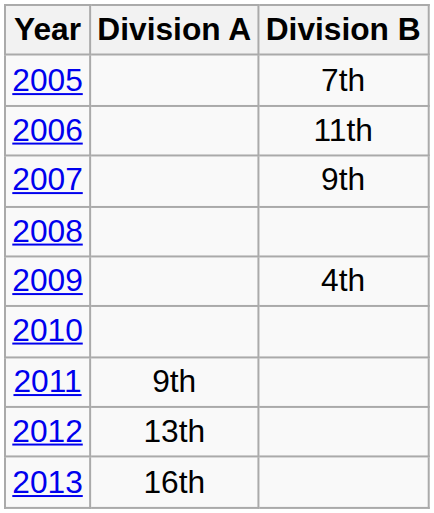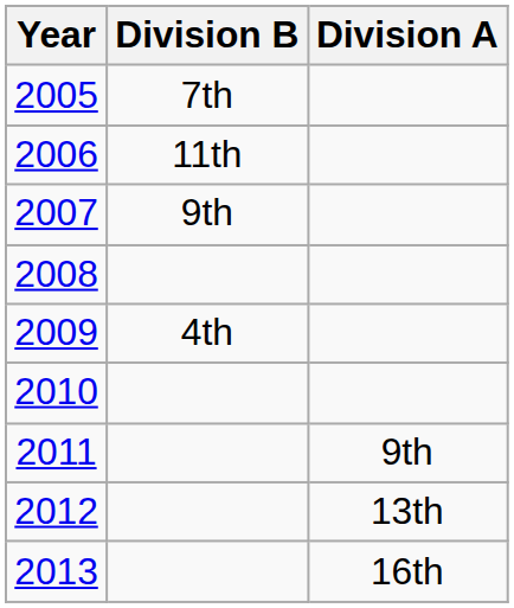columns swapped: Division A <-> Division B
